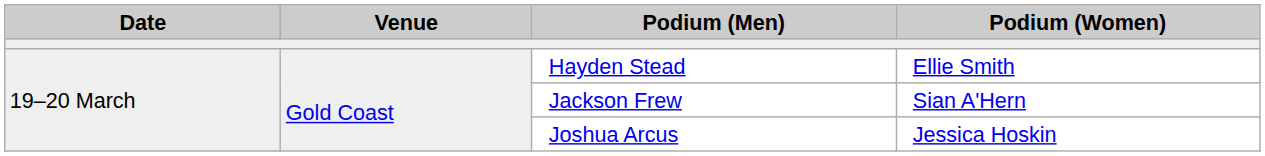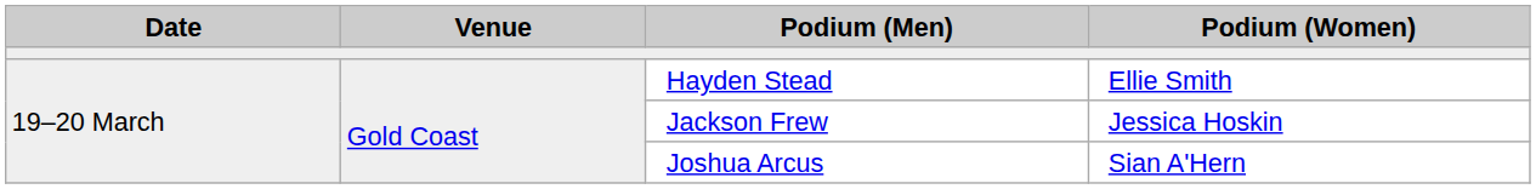Jackson Frew | Podium (Women): Sian A'Hern -> Jessica Hoskin
Joshua Arcus | Podium (Women): Jessica Hoskin -> Sian A'Hern
